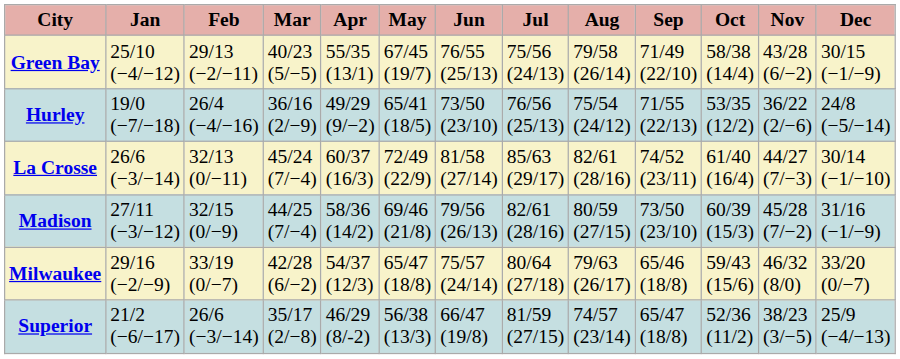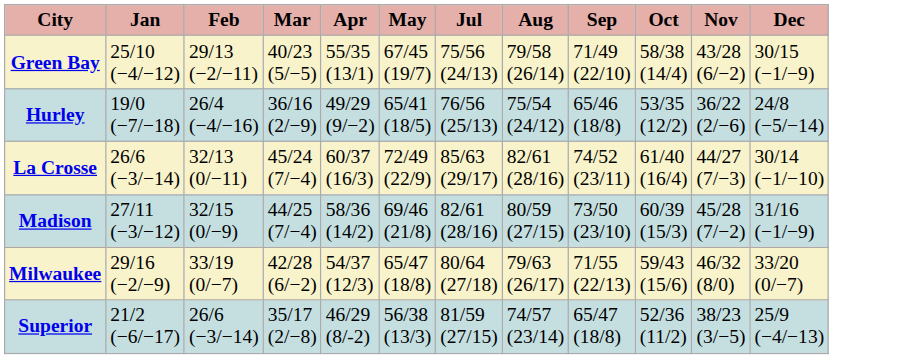- column: Jun | 76/55 (25/13) | 73/50 (23/10) | 81/58 (27/14) | 79/56 (26/13) | 75/57 (24/14) | 66/47 (19/8)
Hurley | Sep: 71/55 (22/13) -> 65/46 (18/8)
Milwaukee | Sep: 65/46 (18/8) -> 71/55 (22/13)
